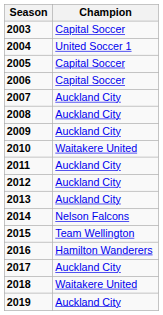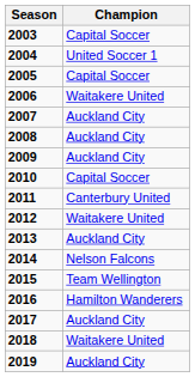2006 | Champion: Capital Soccer -> Waitakere United
2010 | Champion: Waitakere United -> Capital Soccer
2011 | Champion: Auckland City -> Canterbury United
2012 | Champion: Auckland City -> Waitakere United
